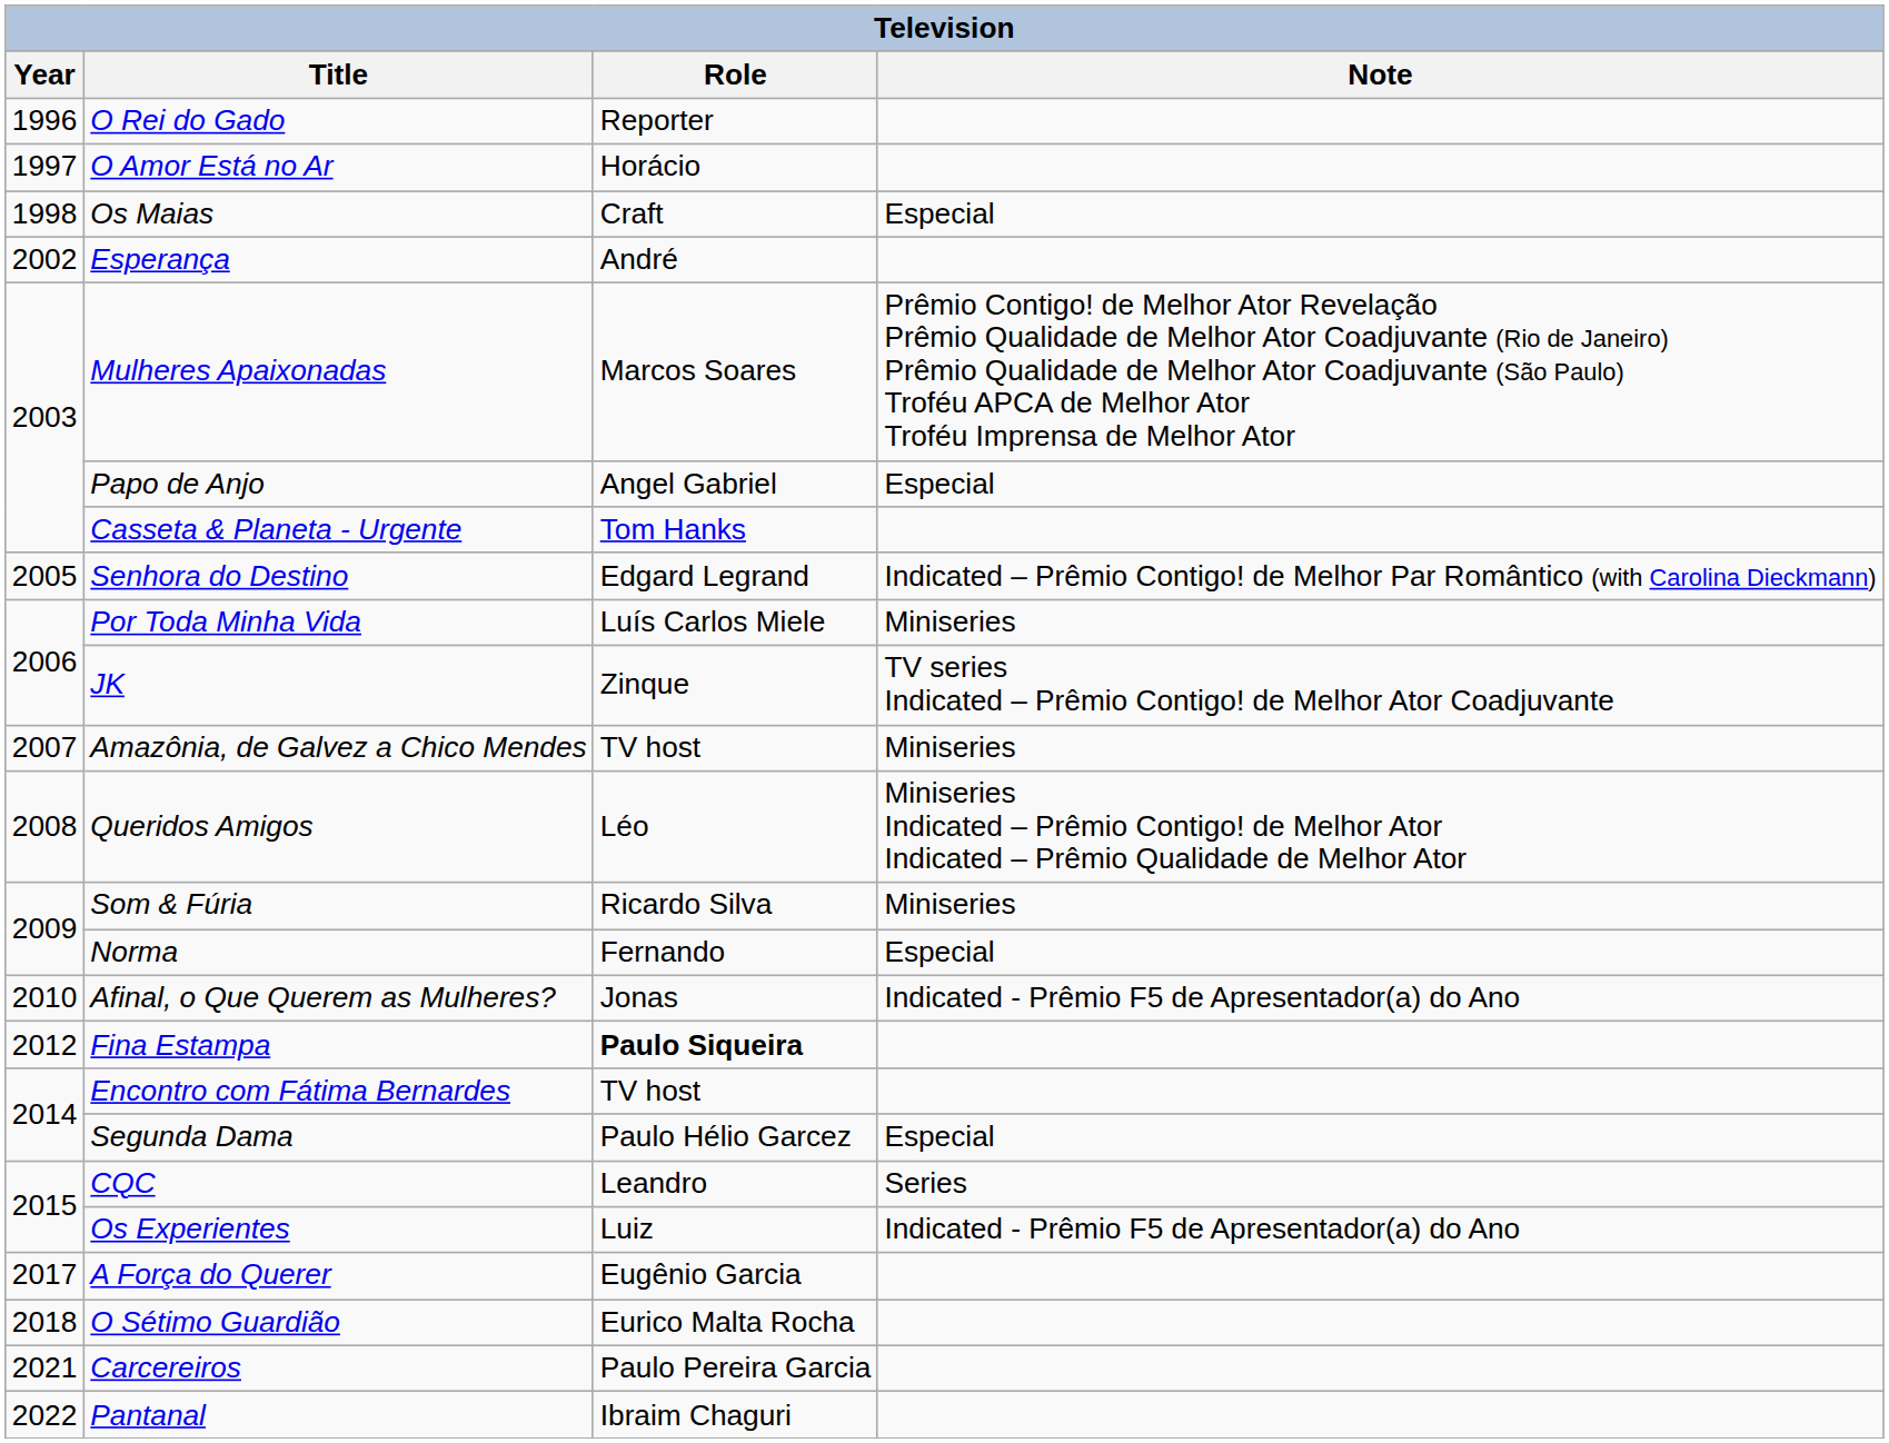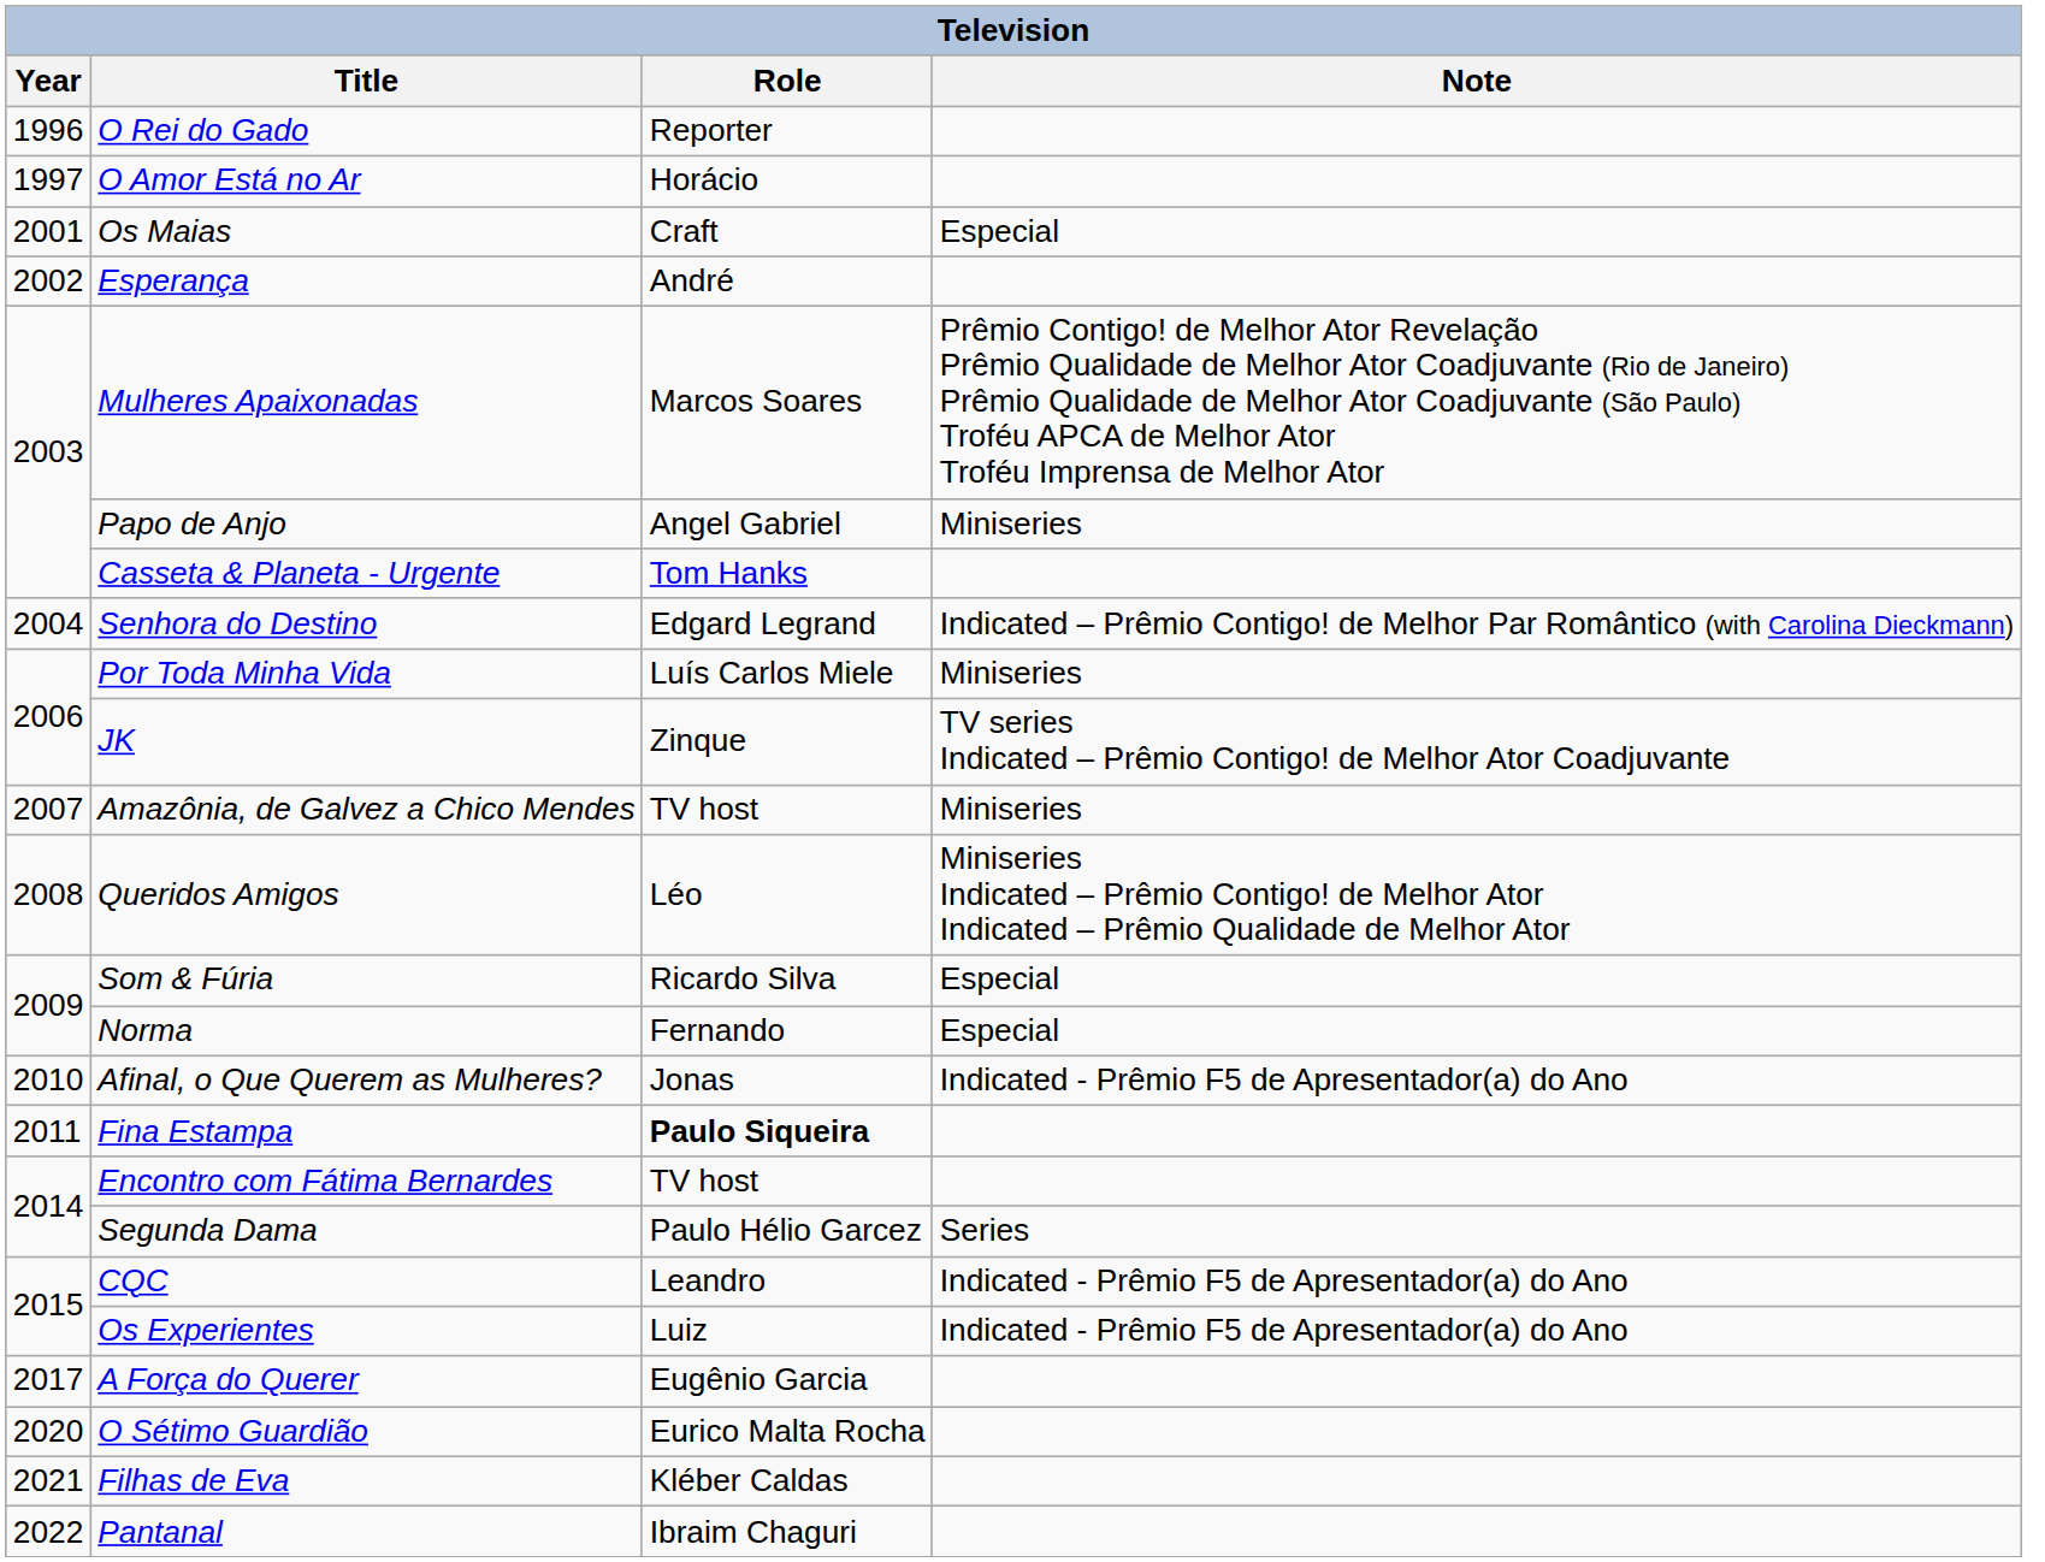Os Maias | Year: 1998 -> 2001
Papo de Anjo | Note: Especial -> Miniseries
Senhora do Destino | Year: 2005 -> 2004
Som & Fúria | Note: Miniseries -> Especial
Fina Estampa | Year: 2012 -> 2011
Segunda Dama | Note: Especial -> Series
CQC | Note: Series -> Indicated - Prêmio F5 de Apresentador(a) do Ano
O Sétimo Guardião | Year: 2018 -> 2020
- row: 2021 | Carcereiros | Paulo Pereira Garcia
+ row: 2021 | Filhas de Eva | Kléber Caldas
